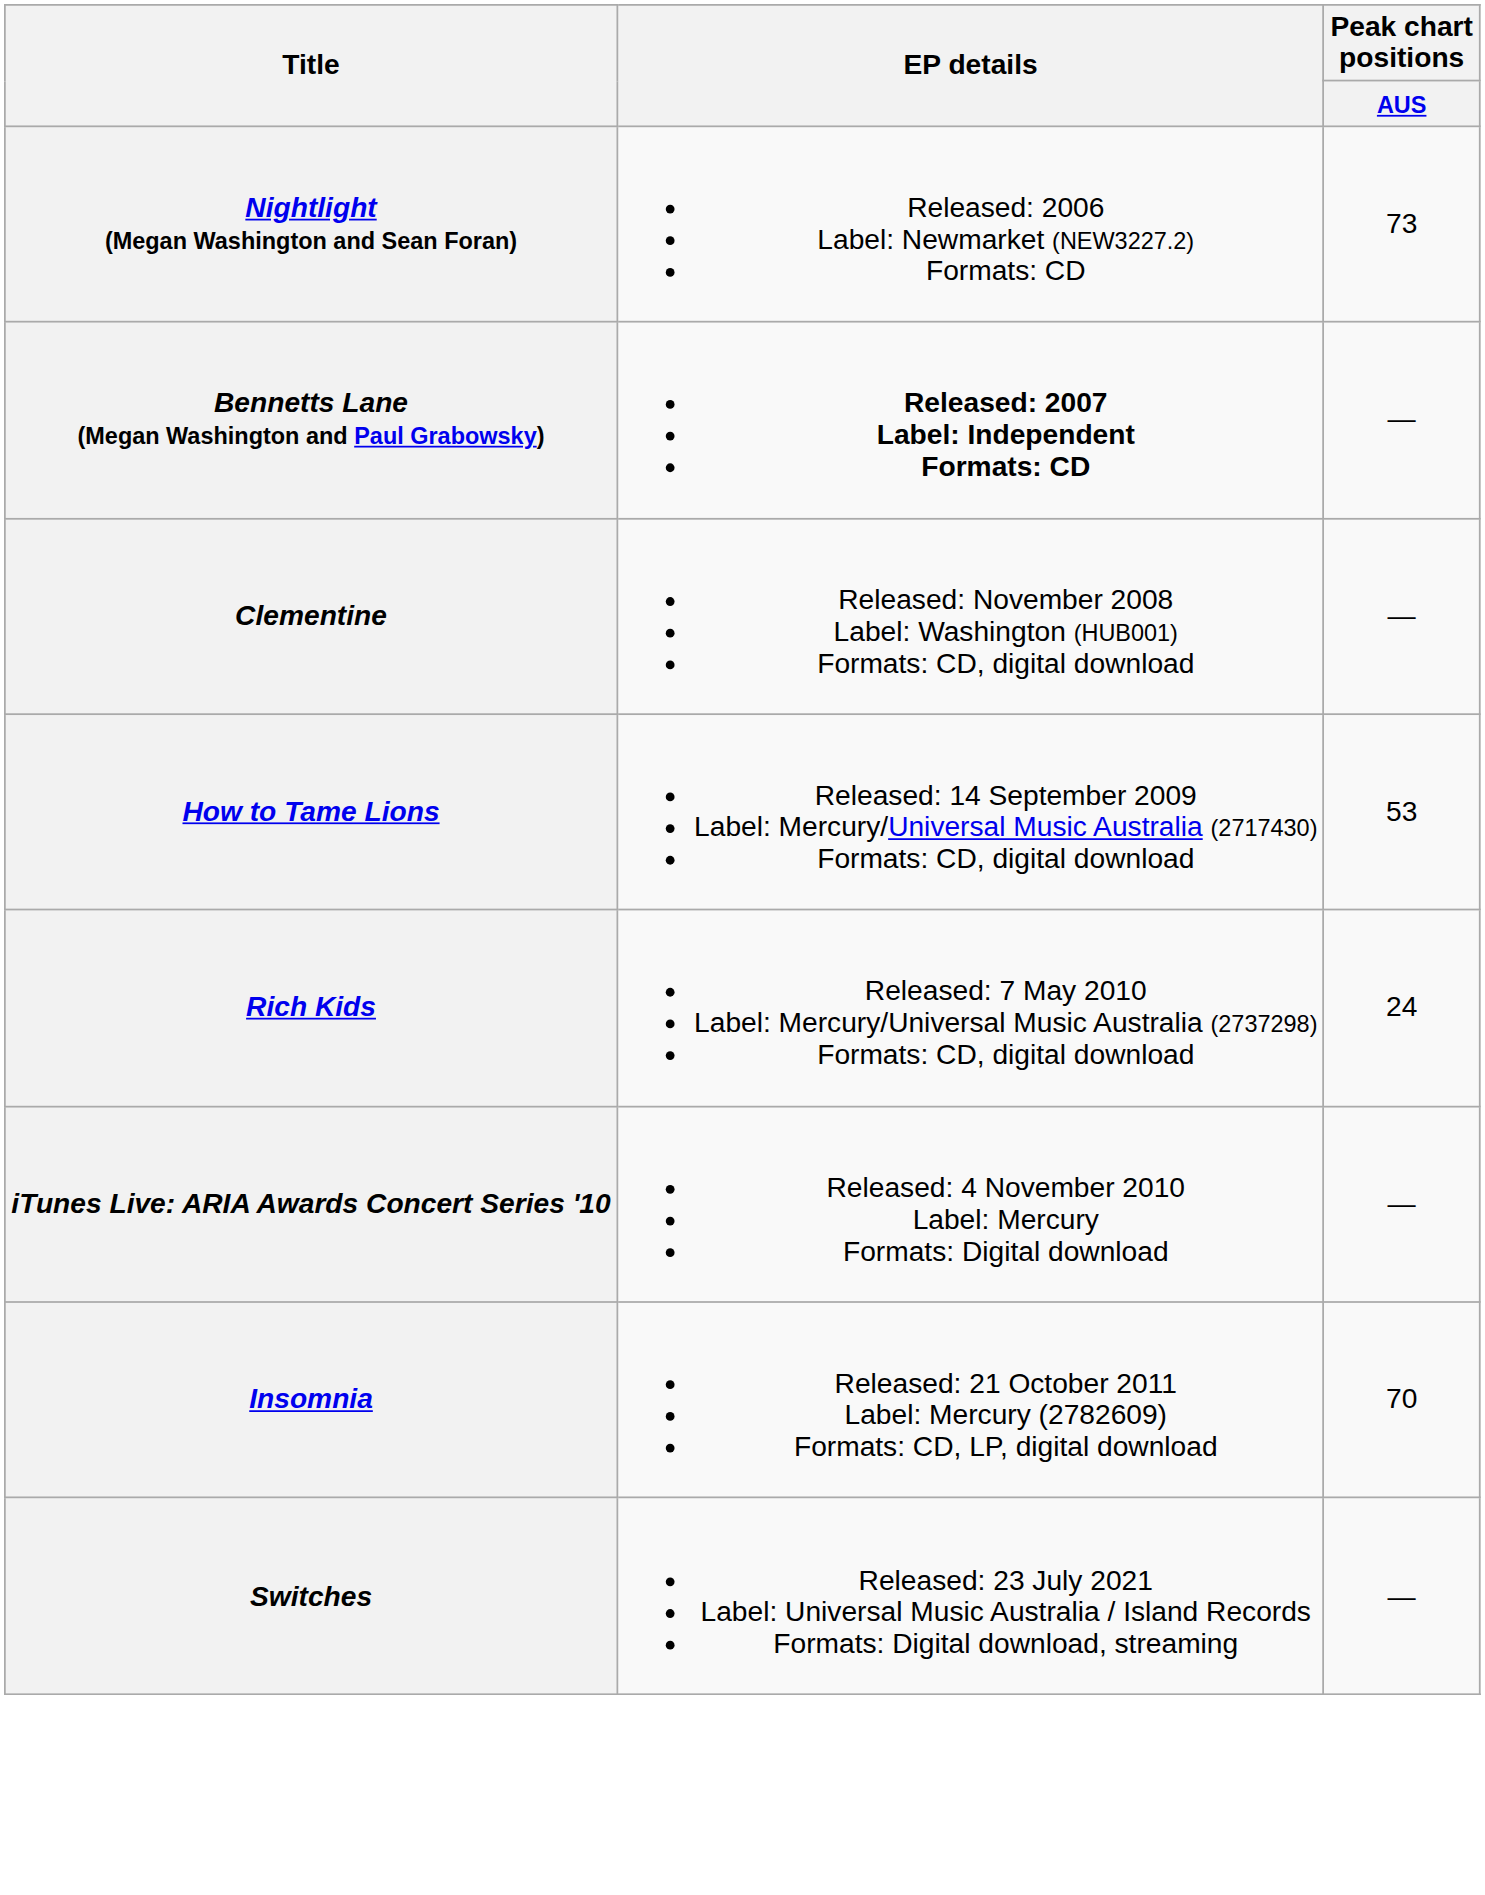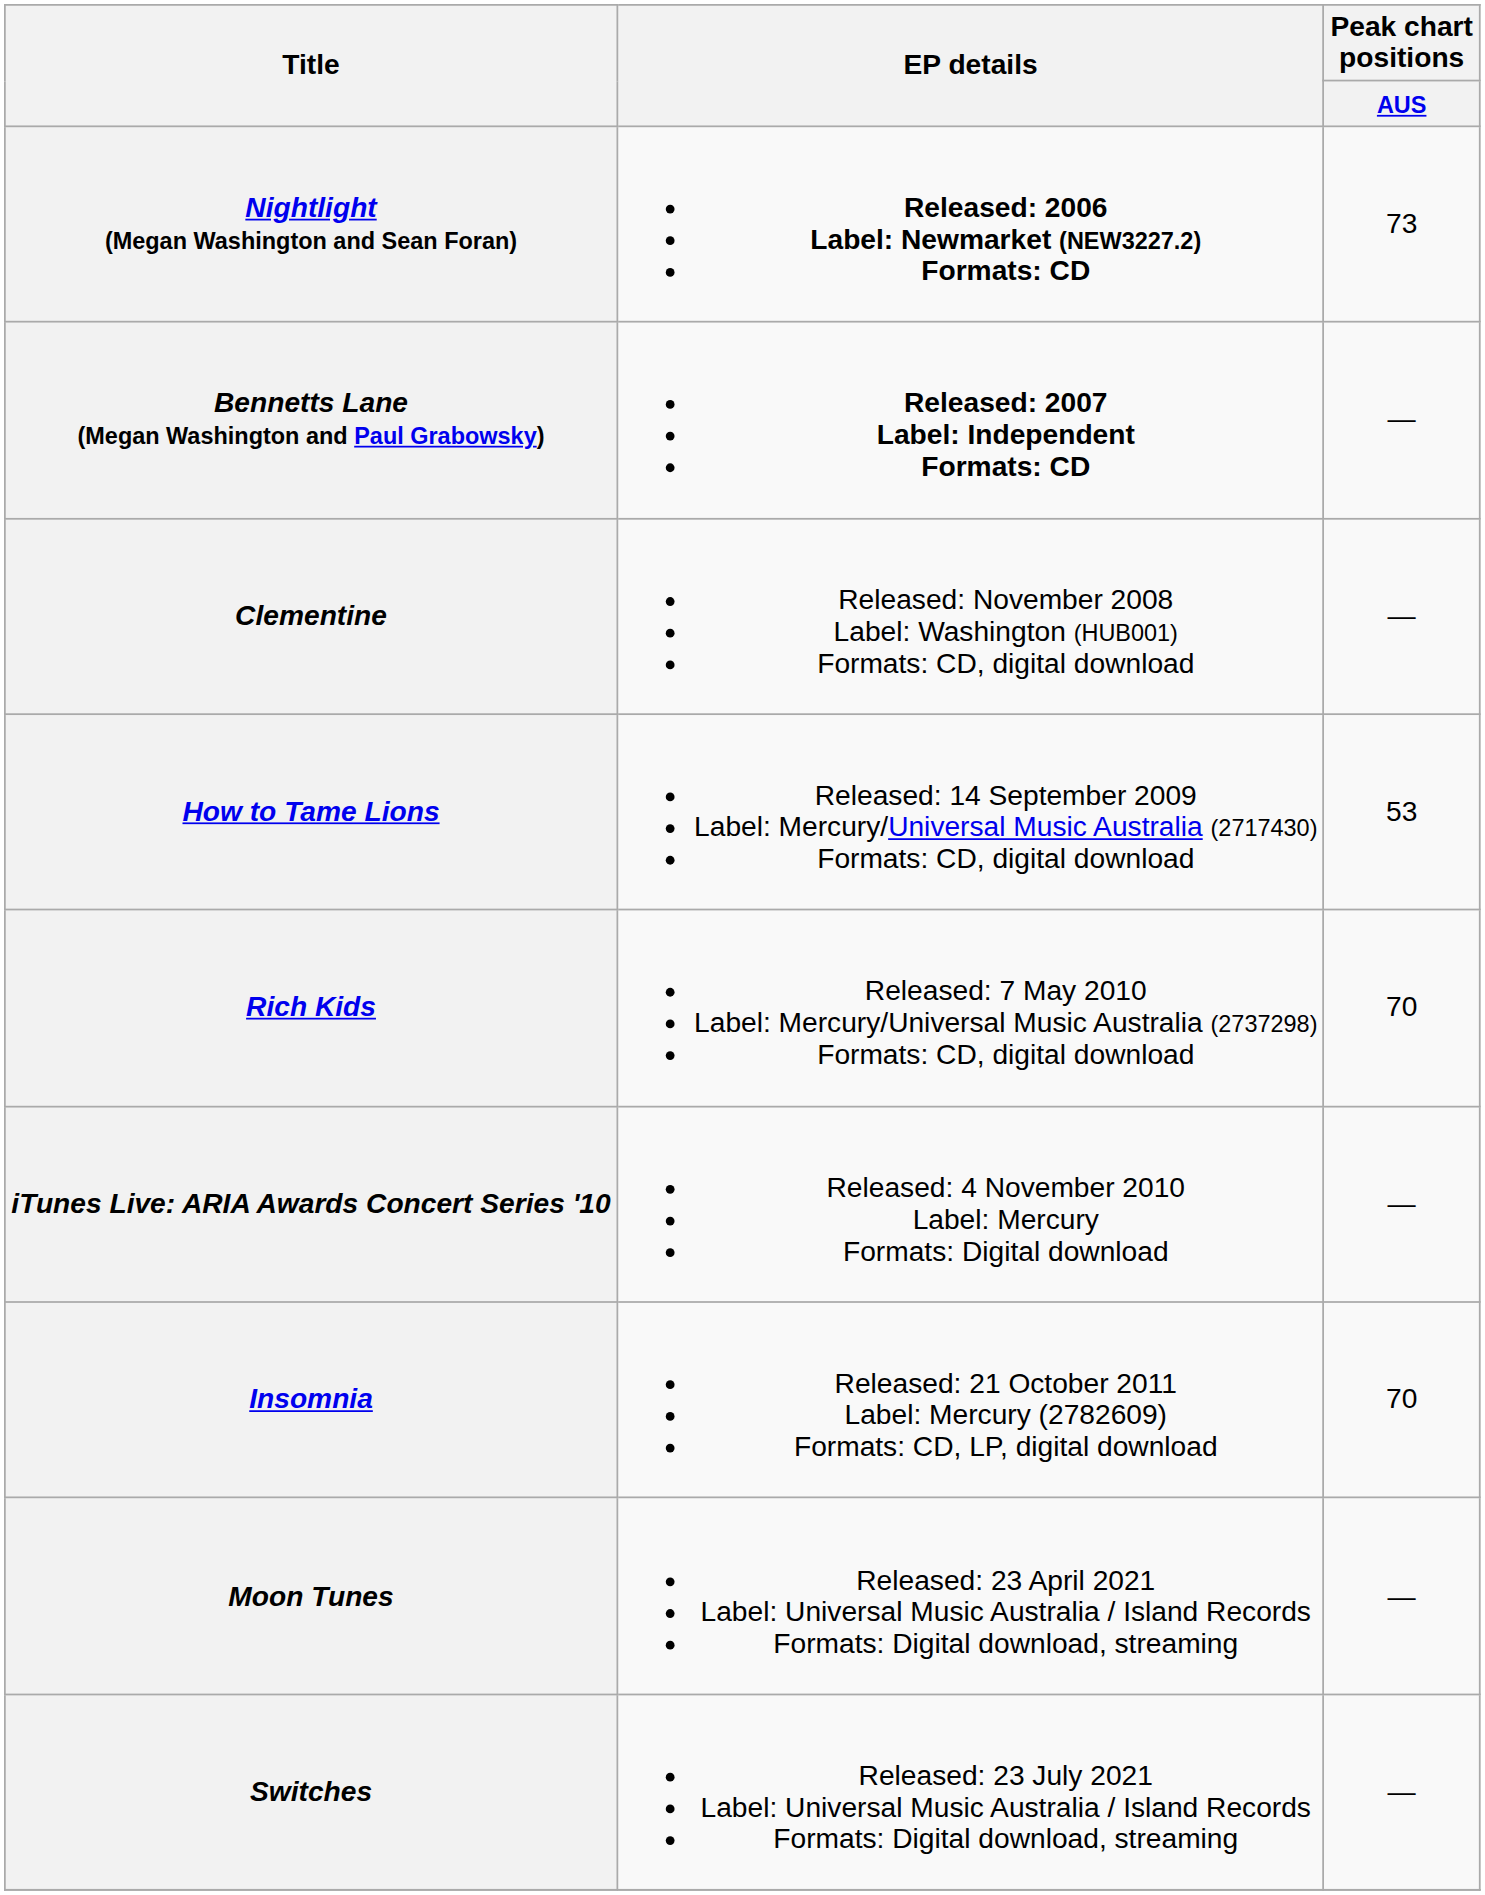Nightlight (Megan Washington and Sean Foran) | EP details: normal -> bold
Rich Kids | Peak chart positions / AUS: 24 -> 70
+ row: Moon Tunes | Released: 23 April 2021 Label: Universal Music Australia / Island Records Formats: Digital download, streaming | —
